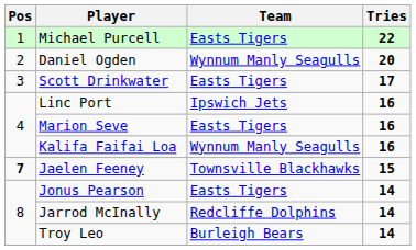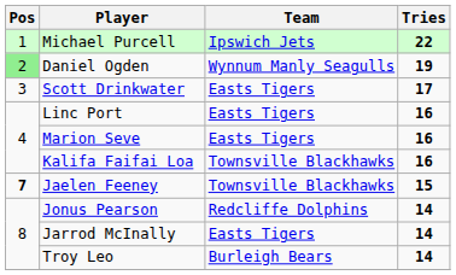Michael Purcell | Team: Easts Tigers -> Ipswich Jets
Daniel Ogden | Pos: no background -> lightgreen background
Daniel Ogden | Tries: 20 -> 19
Linc Port | Team: Ipswich Jets -> Easts Tigers
Kalifa Faifai Loa | Team: Wynnum Manly Seagulls -> Townsville Blackhawks
Jonus Pearson | Team: Easts Tigers -> Redcliffe Dolphins
Jarrod McInally | Team: Redcliffe Dolphins -> Easts Tigers
